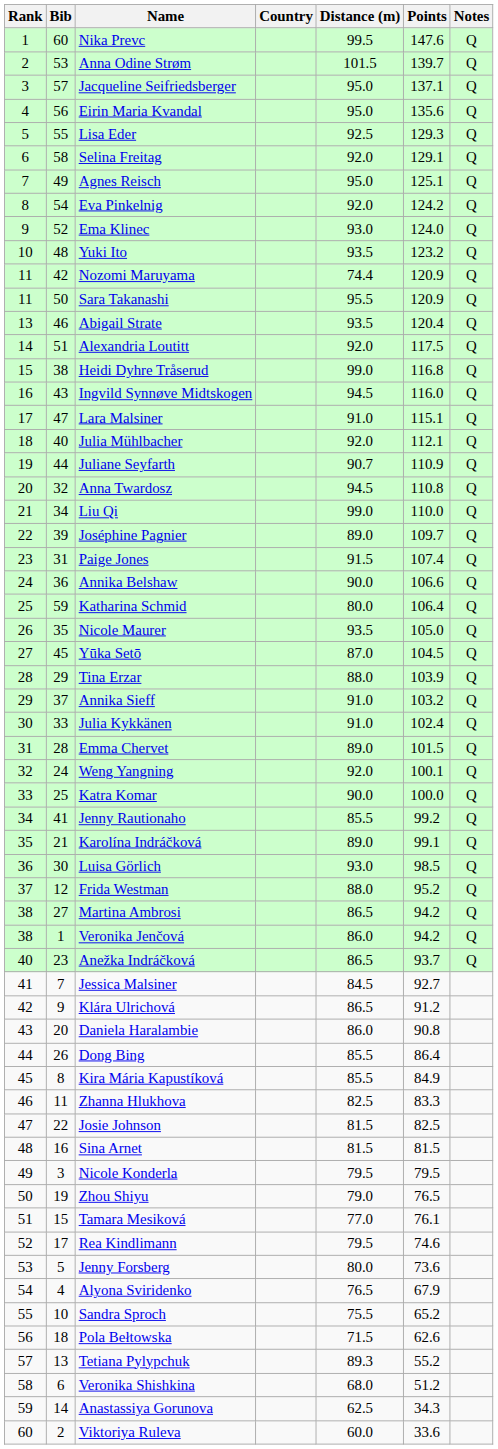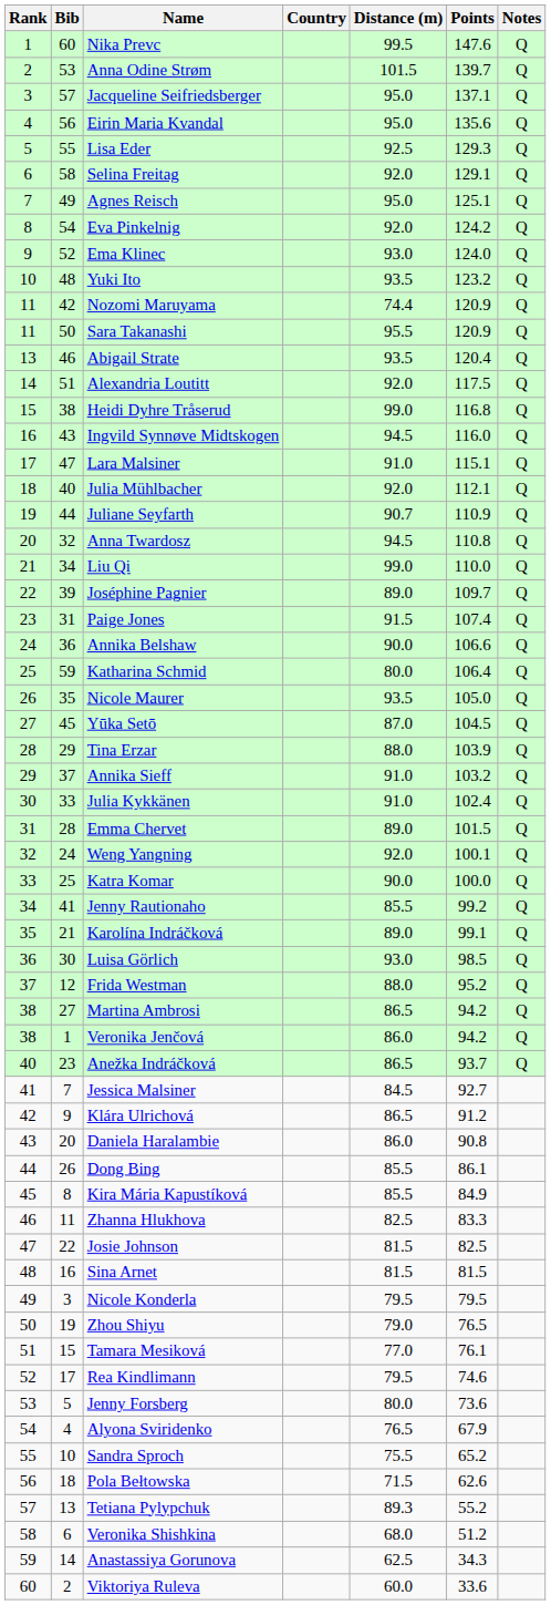Dong Bing | Points: 86.4 -> 86.1
